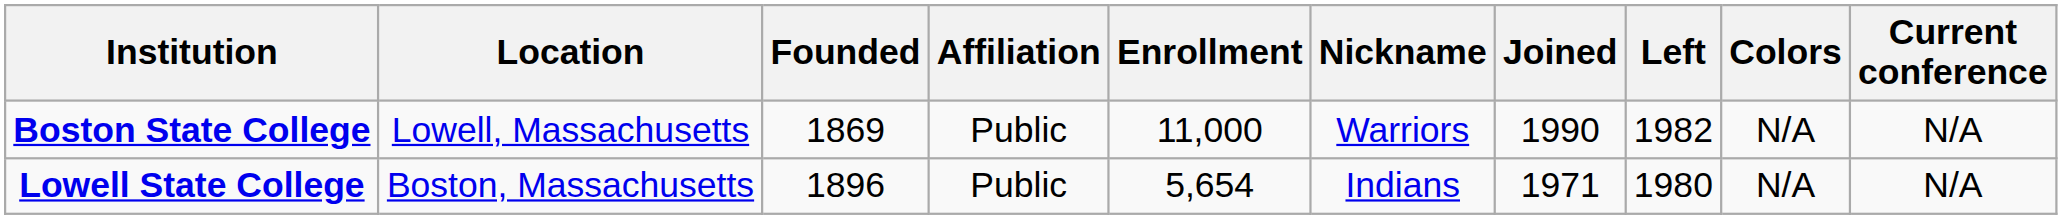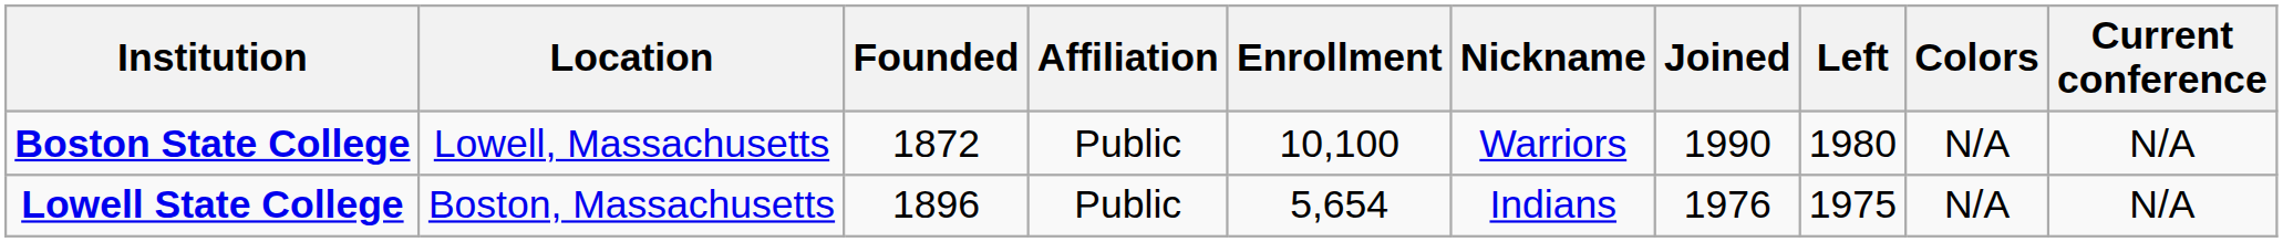Boston State College | Founded: 1869 -> 1872
Boston State College | Enrollment: 11,000 -> 10,100
Boston State College | Left: 1982 -> 1980
Lowell State College | Joined: 1971 -> 1976
Lowell State College | Left: 1980 -> 1975
